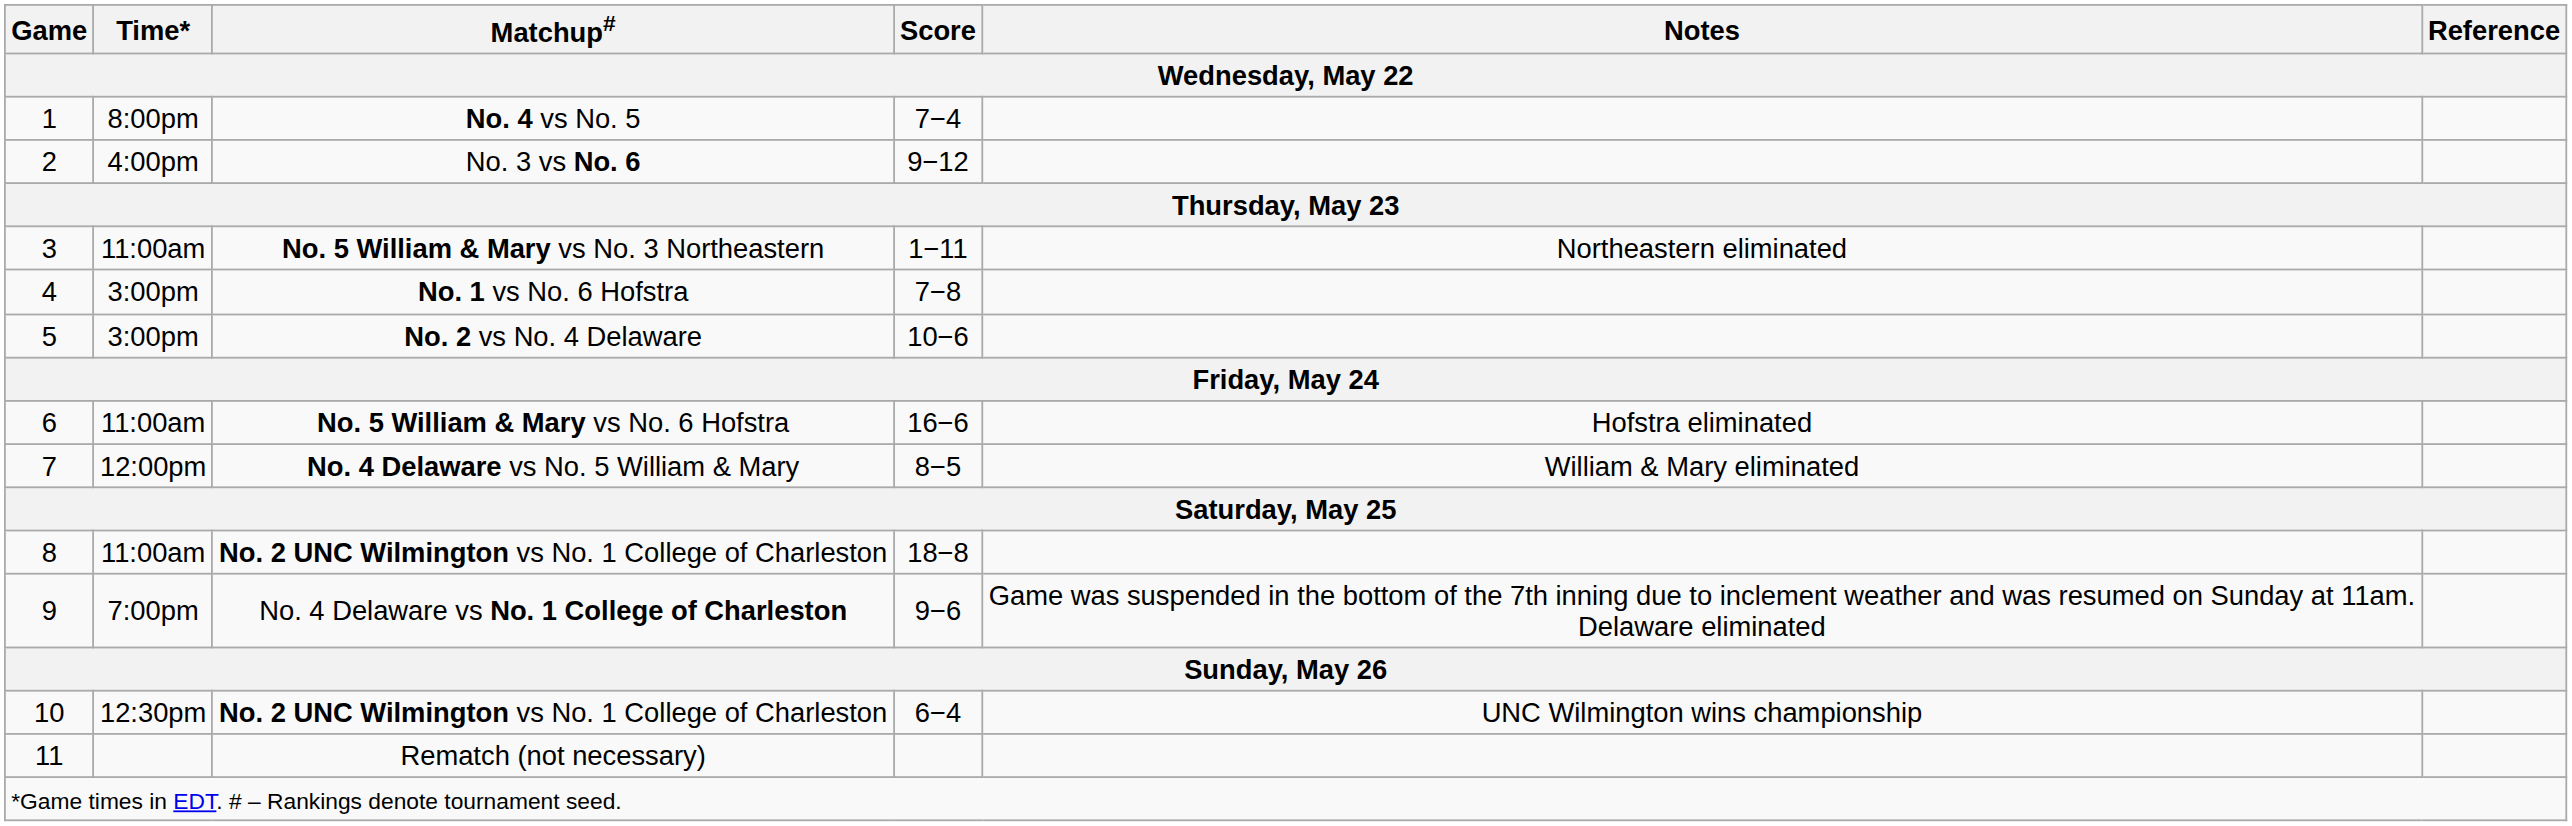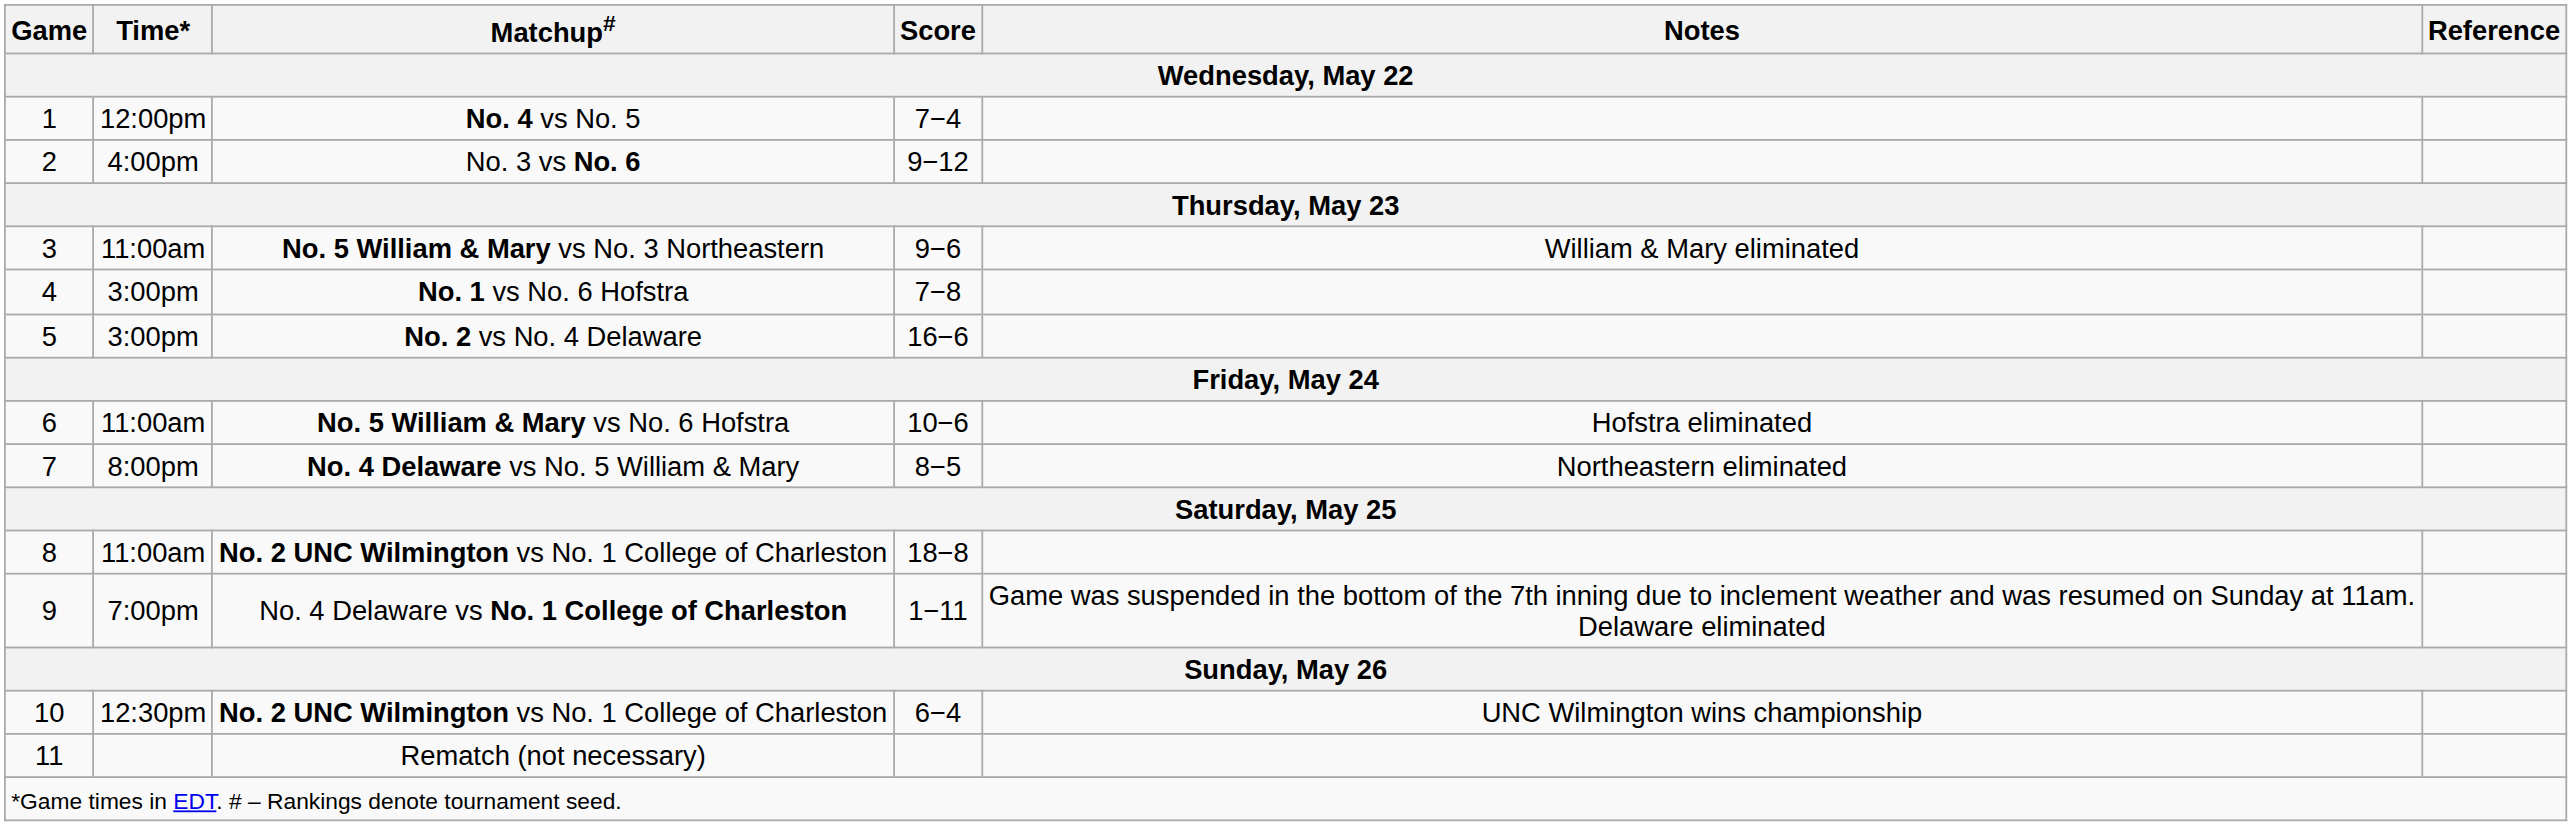No. 4 vs No. 5 | Time*: 8:00pm -> 12:00pm
No. 5 William & Mary vs No. 3 Northeastern | Score: 1−11 -> 9−6
No. 5 William & Mary vs No. 3 Northeastern | Notes: Northeastern eliminated -> William & Mary eliminated
No. 2 vs No. 4 Delaware | Score: 10−6 -> 16−6
No. 5 William & Mary vs No. 6 Hofstra | Score: 16−6 -> 10−6
No. 4 Delaware vs No. 5 William & Mary | Time*: 12:00pm -> 8:00pm
No. 4 Delaware vs No. 5 William & Mary | Notes: William & Mary eliminated -> Northeastern eliminated
No. 4 Delaware vs No. 1 College of Charleston | Score: 9−6 -> 1−11
